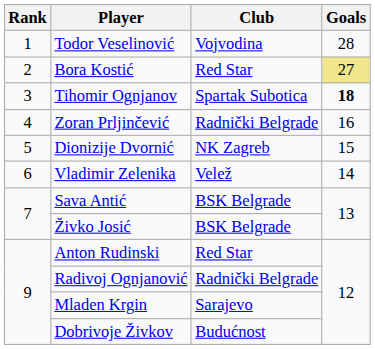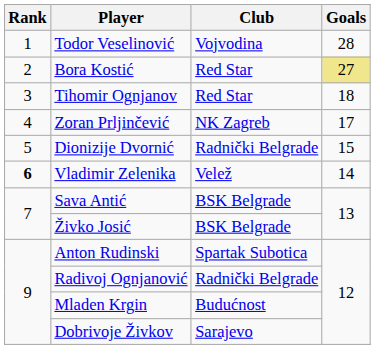Tihomir Ognjanov | Club: Spartak Subotica -> Red Star
Tihomir Ognjanov | Goals: bold -> normal
Zoran Prljinčević | Club: Radnički Belgrade -> NK Zagreb
Zoran Prljinčević | Goals: 16 -> 17
Dionizije Dvornić | Club: NK Zagreb -> Radnički Belgrade
Vladimir Zelenika | Rank: normal -> bold
Anton Rudinski | Club: Red Star -> Spartak Subotica
Mladen Krgin | Club: Sarajevo -> Budućnost
Dobrivoje Živkov | Club: Budućnost -> Sarajevo
